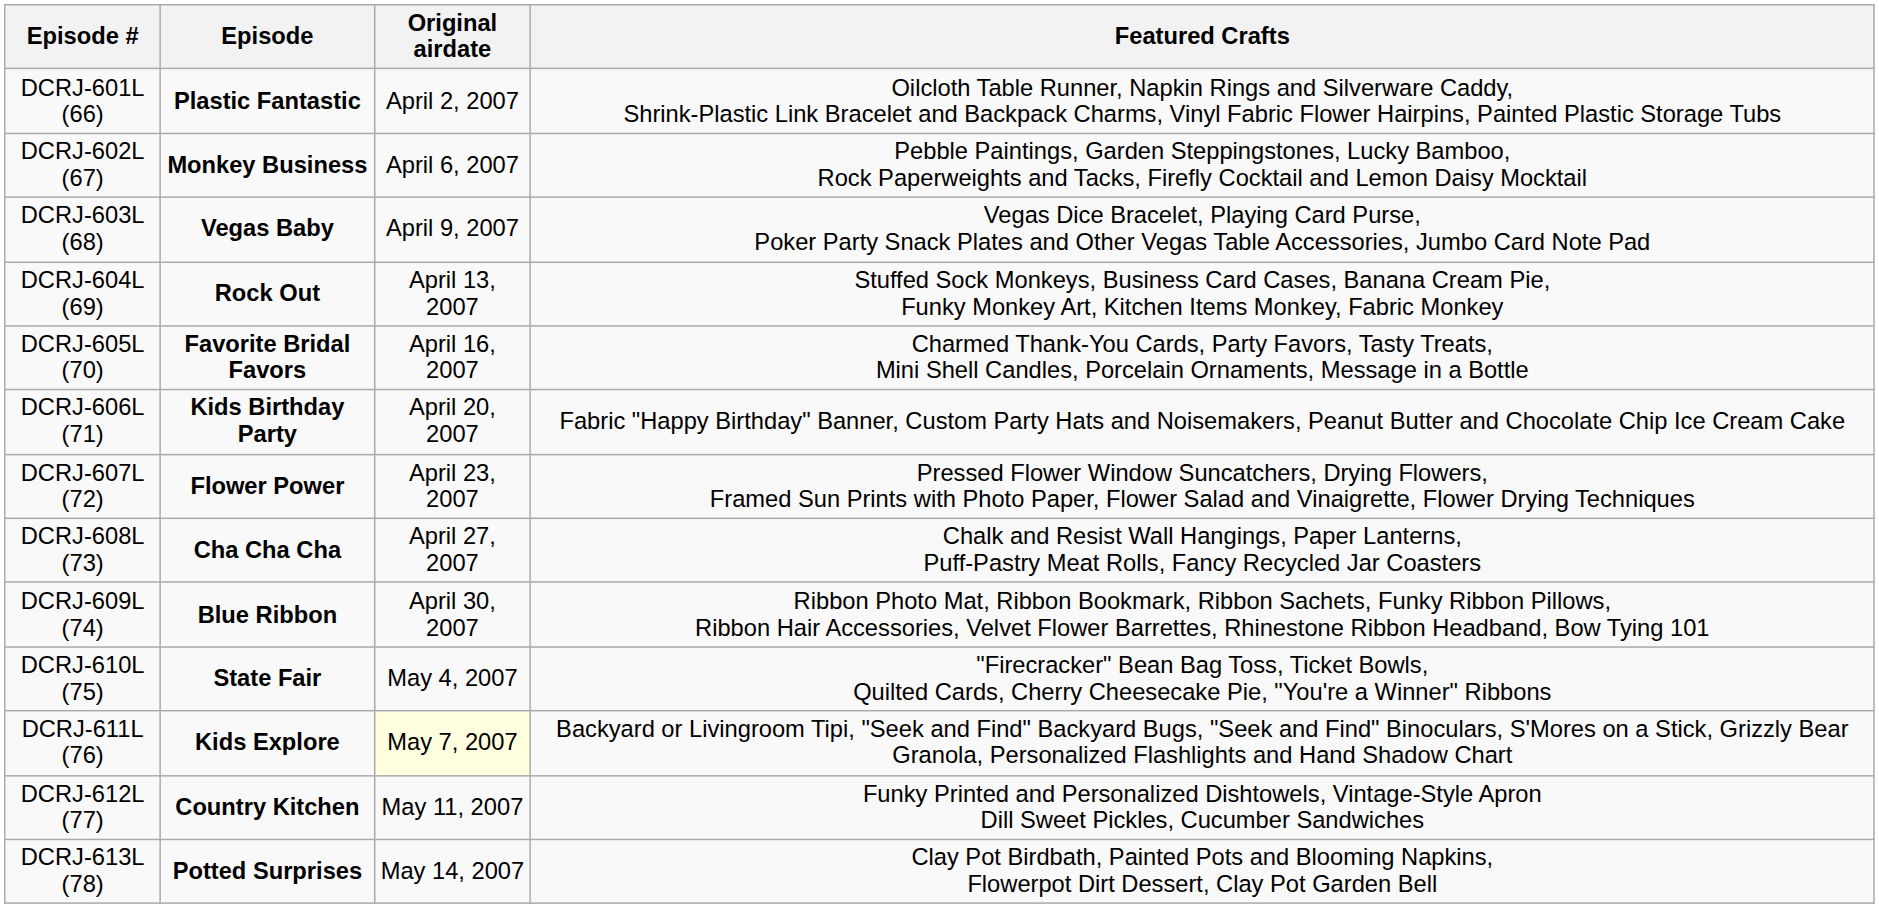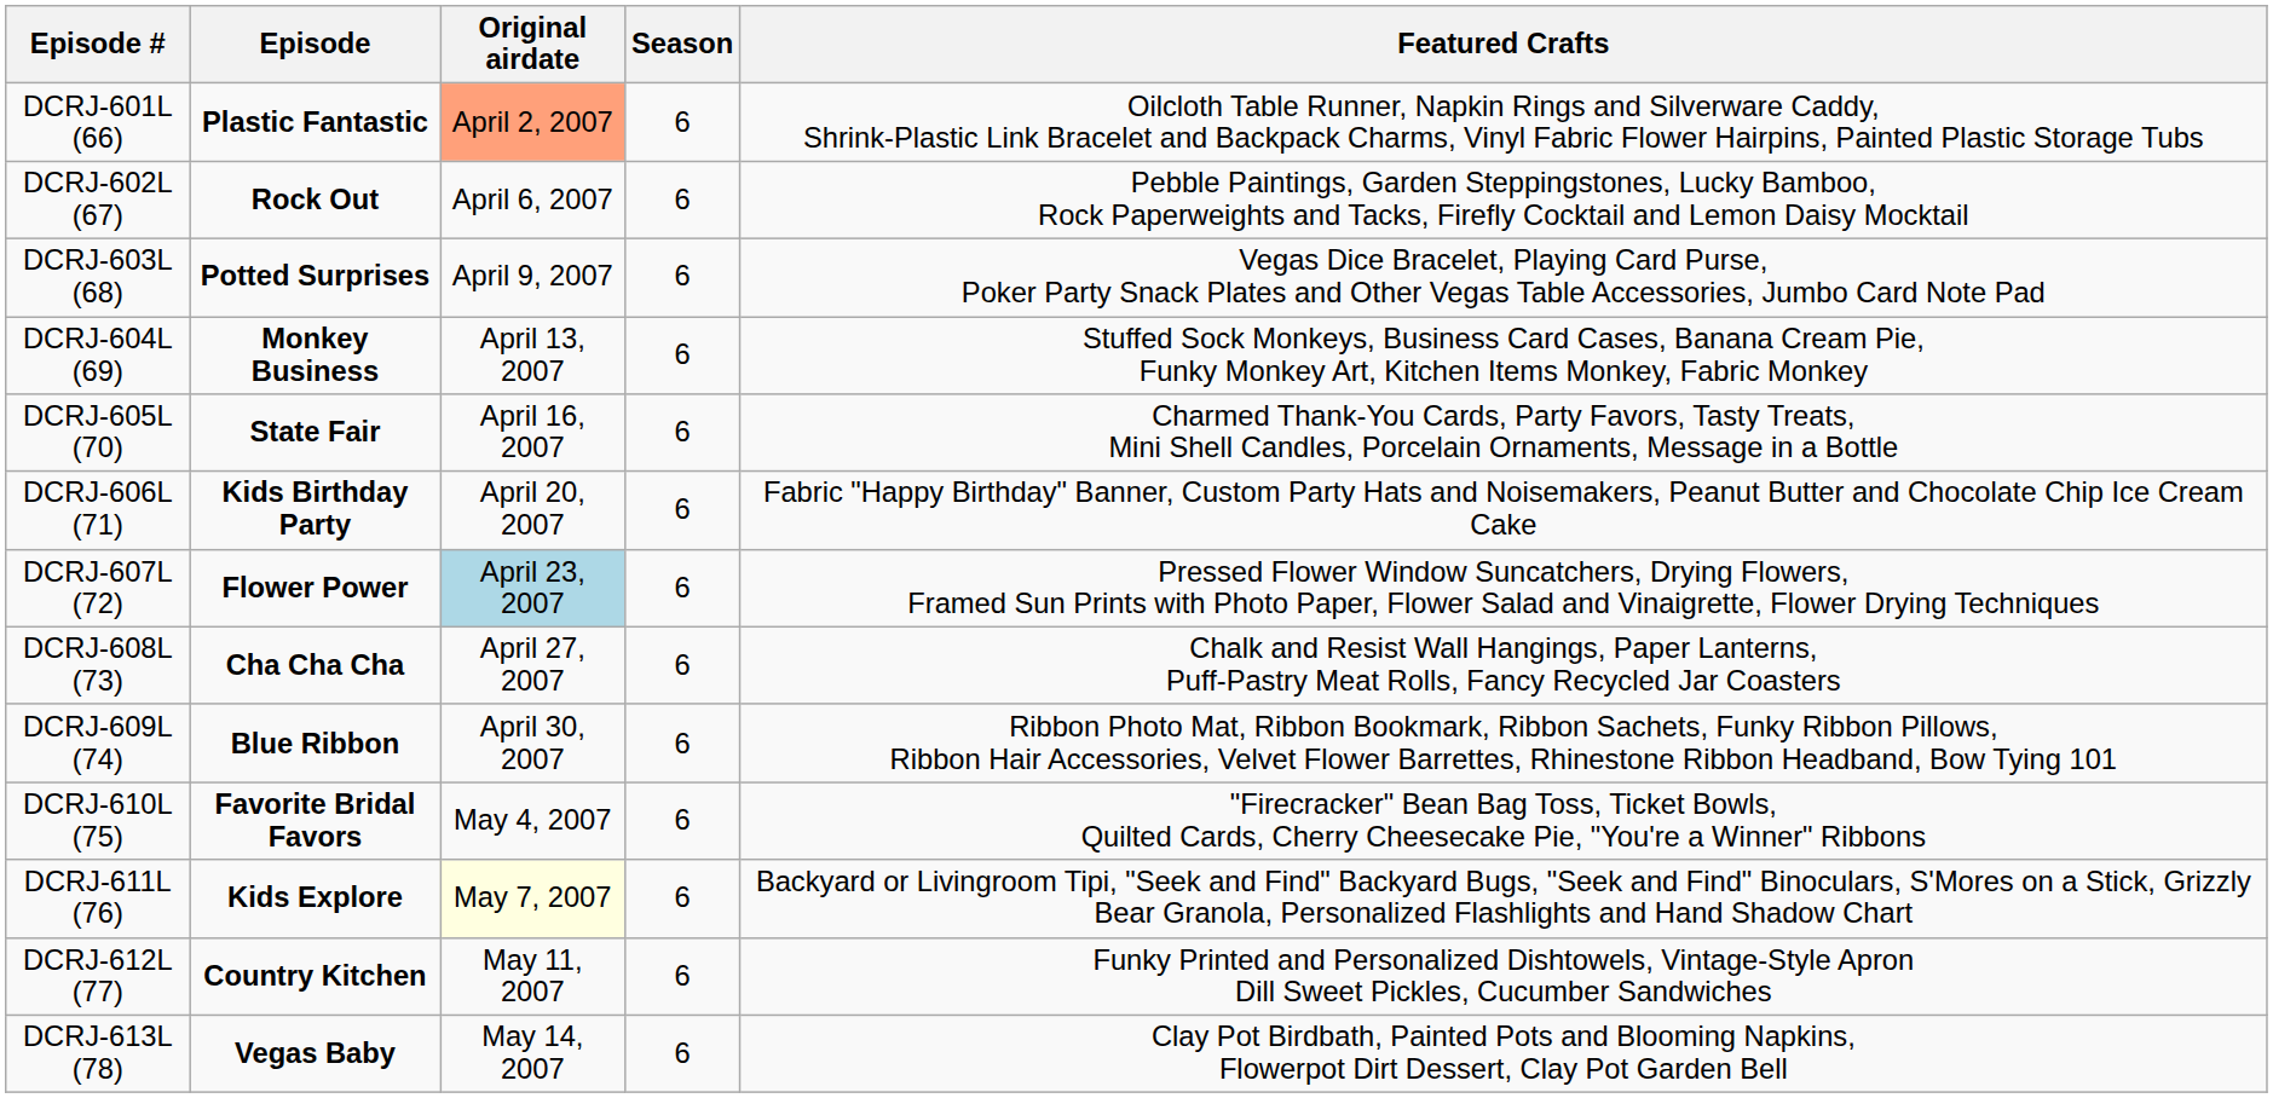+ column: Season | 6 | 6 | 6 | 6 | 6 | 6 | 6 | 6 | 6 | 6 | 6 | 6 | 6
DCRJ-601L (66) | Original airdate: no background -> lightsalmon background
DCRJ-602L (67) | Episode: Monkey Business -> Rock Out
DCRJ-603L (68) | Episode: Vegas Baby -> Potted Surprises
DCRJ-604L (69) | Episode: Rock Out -> Monkey Business
DCRJ-605L (70) | Episode: Favorite Bridal Favors -> State Fair
DCRJ-607L (72) | Original airdate: no background -> lightblue background
DCRJ-610L (75) | Episode: State Fair -> Favorite Bridal Favors
DCRJ-613L (78) | Episode: Potted Surprises -> Vegas Baby
